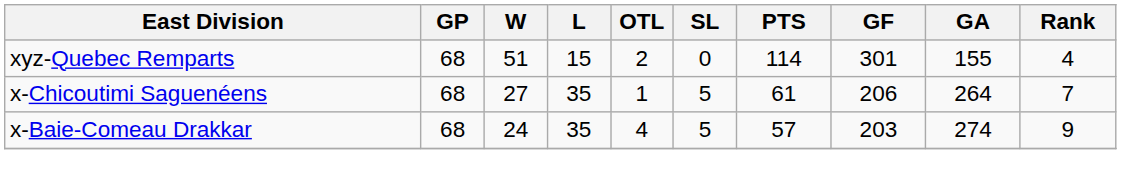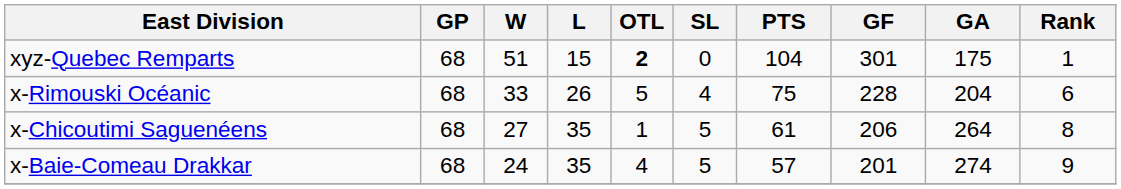xyz-Quebec Remparts | OTL: normal -> bold
xyz-Quebec Remparts | PTS: 114 -> 104
xyz-Quebec Remparts | GA: 155 -> 175
xyz-Quebec Remparts | Rank: 4 -> 1
+ row: x-Rimouski Océanic | 68 | 33 | 26 | 5 | 4 | 75 | 228 | 204 | 6
x-Chicoutimi Saguenéens | Rank: 7 -> 8
x-Baie-Comeau Drakkar | GF: 203 -> 201
